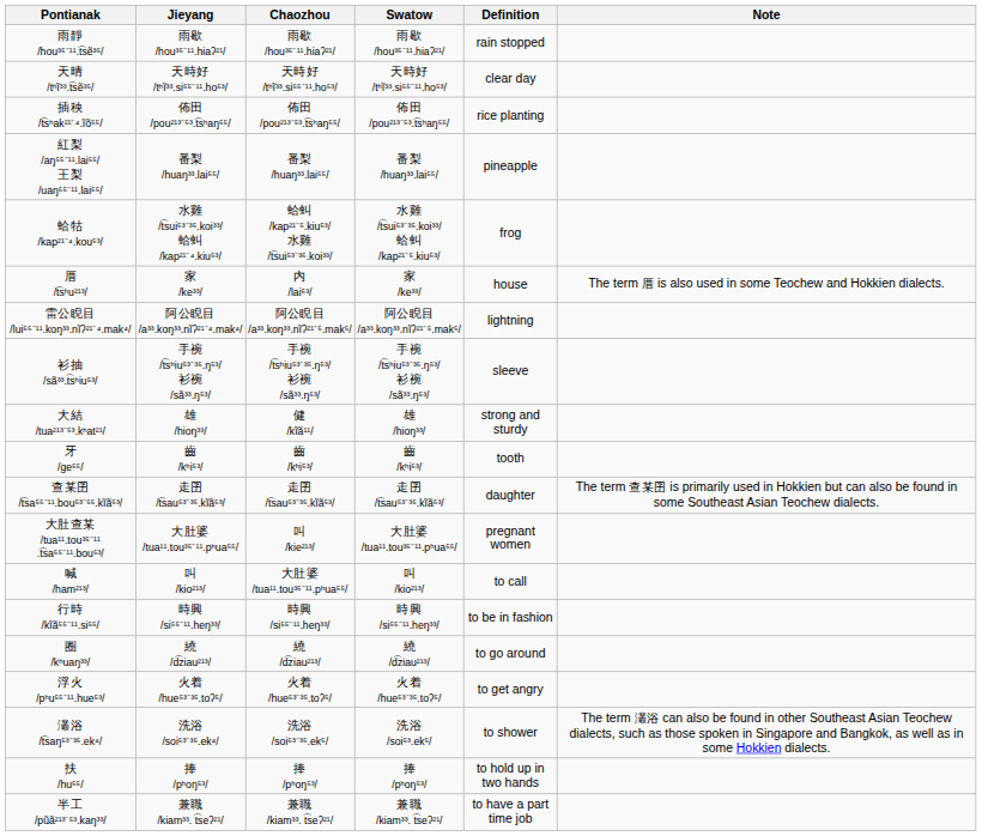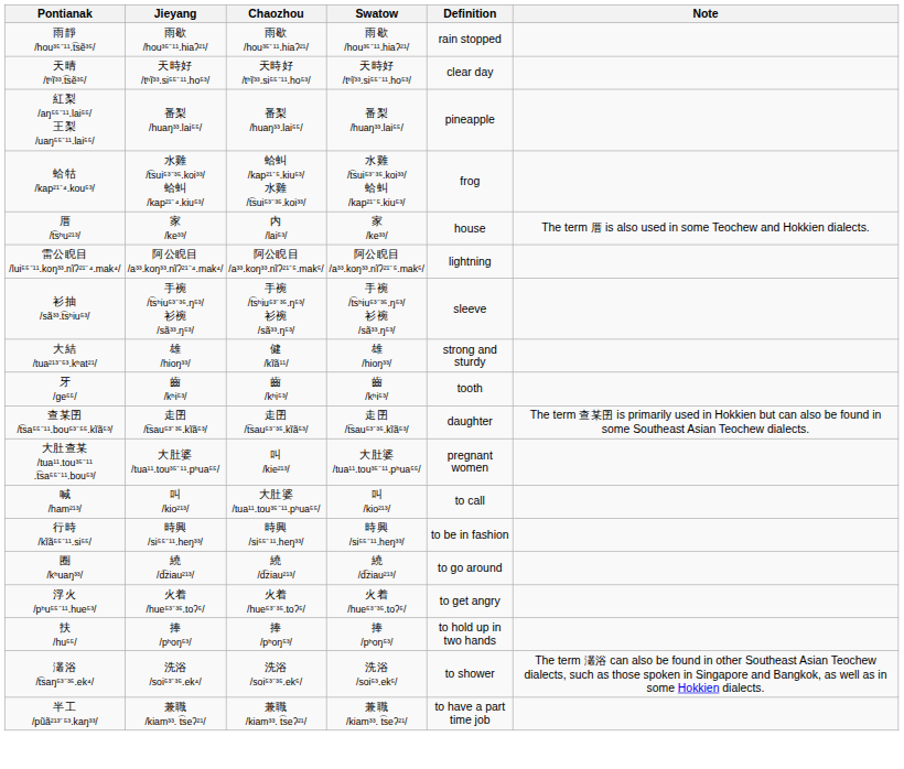- row: 插秧 /t͡sʰak²¹⁻⁴.ĩõ⁵⁵/ | 佈田 /pou²¹³⁻⁵³.t͡sʰaŋ⁵⁵/ | 佈田 /pou²¹³⁻⁵³.t͡sʰaŋ⁵⁵/ | 佈田 /pou²¹³⁻⁵³.t͡sʰaŋ⁵⁵/ | rice planting
rows swapped: 扶 /hu⁵⁵/ <-> 灇浴 /t͡saŋ⁵³⁻³⁵.ek⁴/
